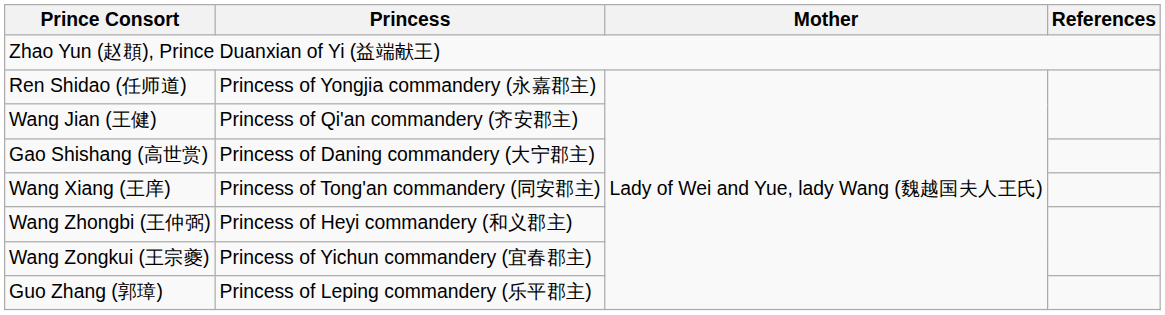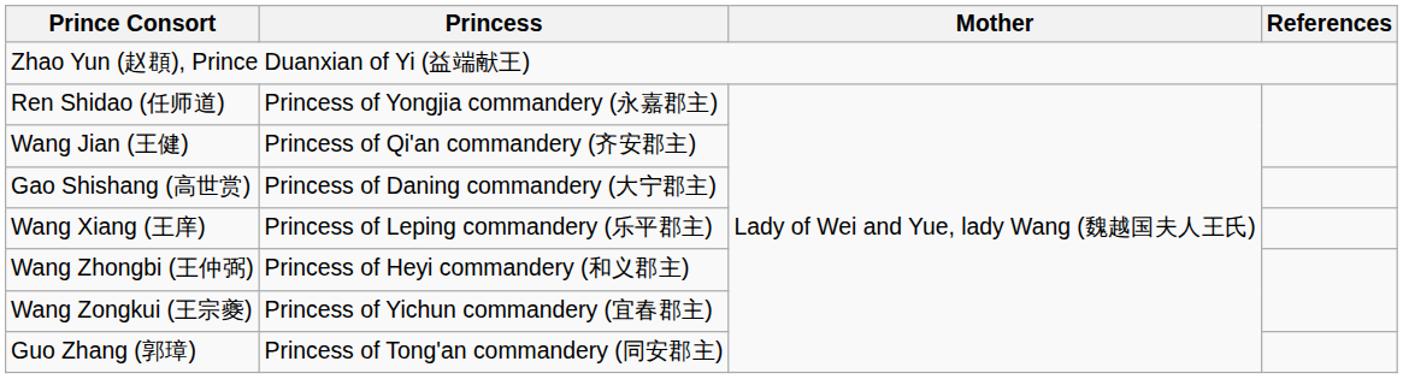Wang Xiang (王庠) | Princess: Princess of Tong'an commandery (同安郡主) -> Princess of Leping commandery (乐平郡主)
Guo Zhang (郭璋) | Princess: Princess of Leping commandery (乐平郡主) -> Princess of Tong'an commandery (同安郡主)
